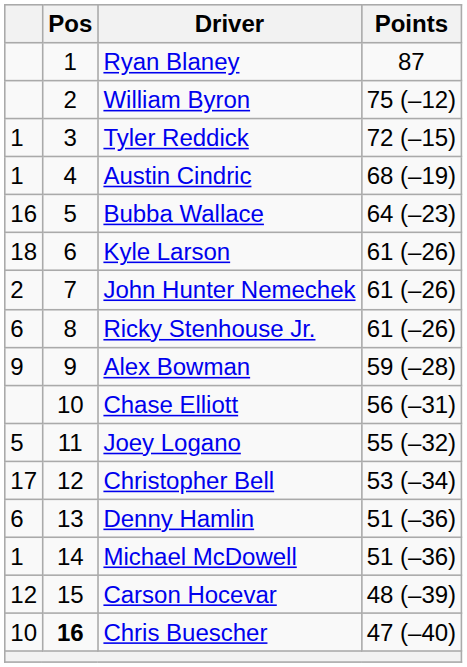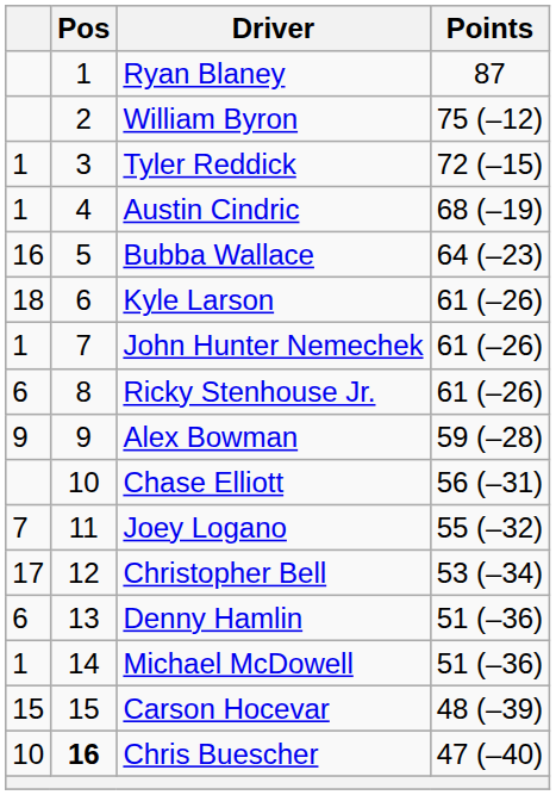John Hunter Nemechek | column 1: 2 -> 1
Joey Logano | column 1: 5 -> 7
Carson Hocevar | column 1: 12 -> 15
